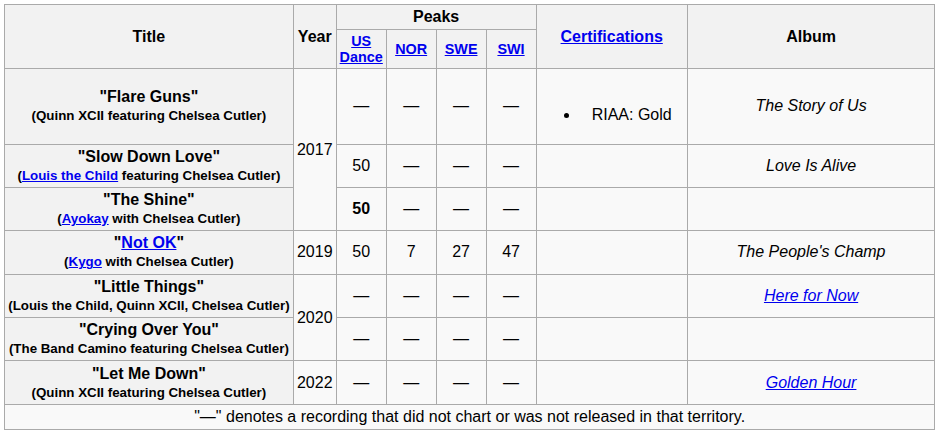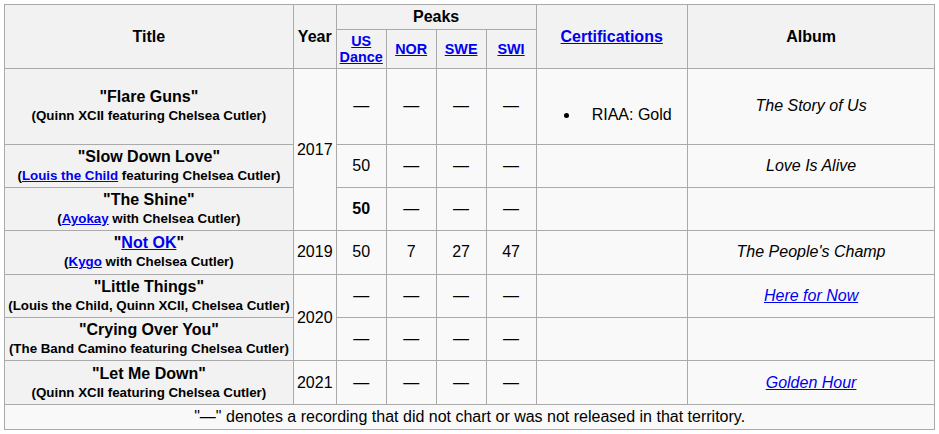"Let Me Down" (Quinn XCII featuring Chelsea Cutler) | Year: 2022 -> 2021
